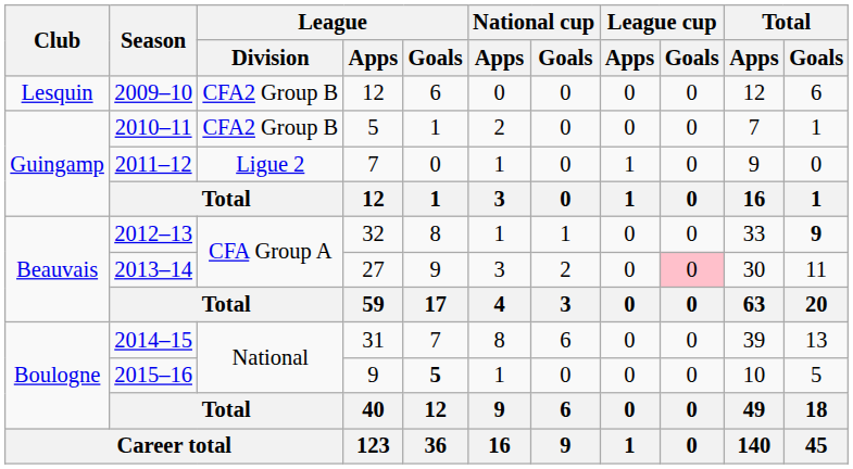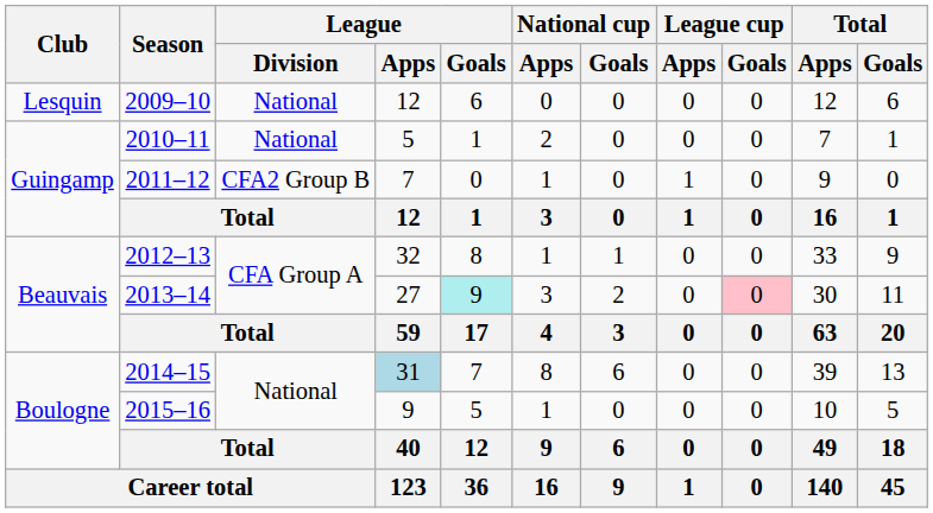2009–10 | League / Division: CFA2 Group B -> National
2010–11 | League / Division: CFA2 Group B -> National
2011–12 | League / Division: Ligue 2 -> CFA2 Group B
2012–13 | Total / Goals: bold -> normal
2013–14 | League / Goals: no background -> paleturquoise background
2014–15 | League / Apps: no background -> lightblue background
2015–16 | League / Goals: bold -> normal
